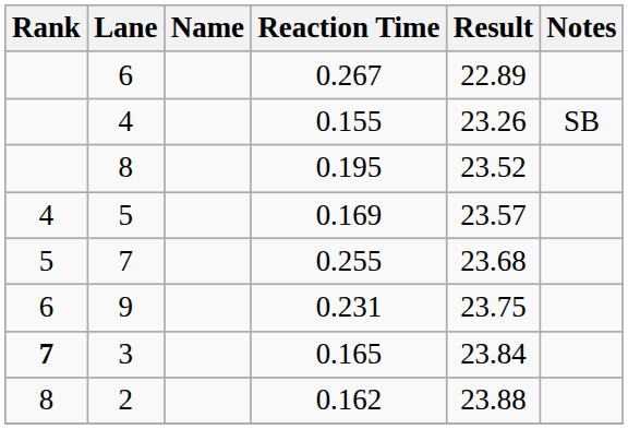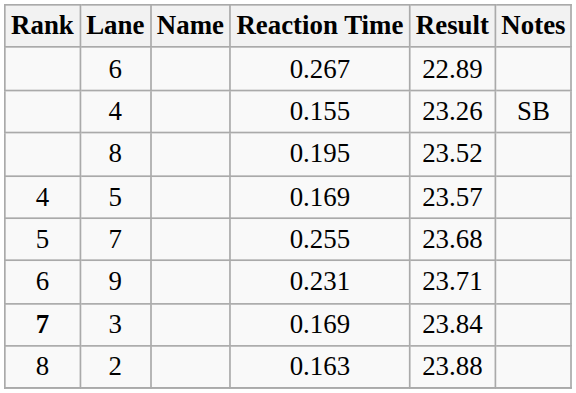9 | Result: 23.75 -> 23.71
3 | Reaction Time: 0.165 -> 0.169
2 | Reaction Time: 0.162 -> 0.163
